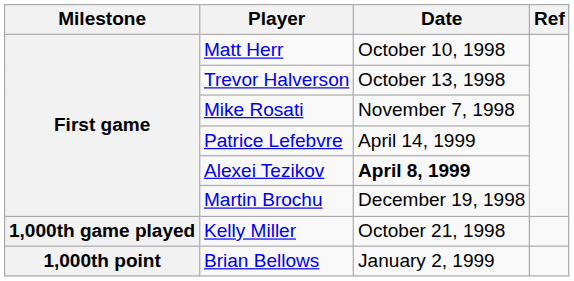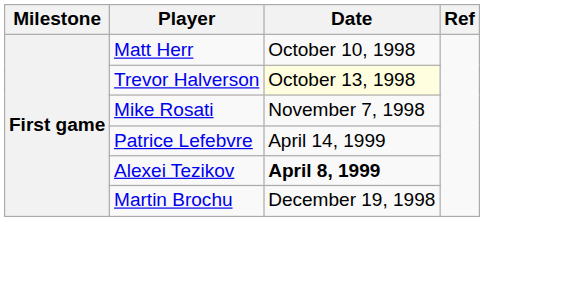Trevor Halverson | Date: no background -> lightyellow background
- row: 1,000th game played | Kelly Miller | October 21, 1998
- row: 1,000th point | Brian Bellows | January 2, 1999
